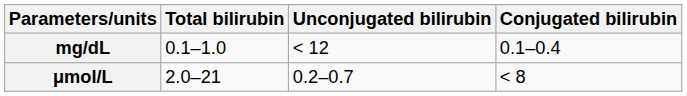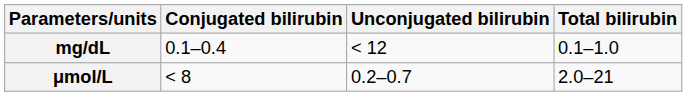columns swapped: Total bilirubin <-> Conjugated bilirubin
